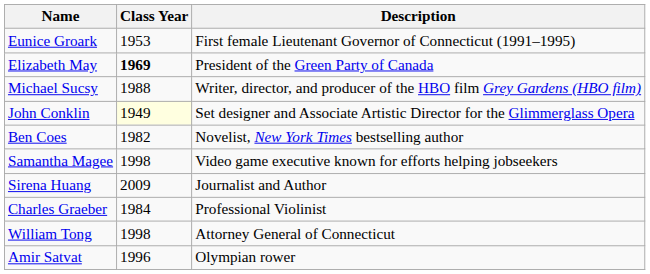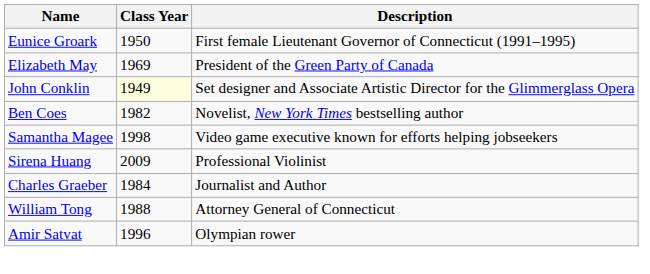Eunice Groark | Class Year: 1953 -> 1950
Elizabeth May | Class Year: bold -> normal
- row: Michael Sucsy | 1988 | Writer, director, and producer of the HBO film Grey Gardens (HBO film)
Sirena Huang | Description: Journalist and Author -> Professional Violinist
Charles Graeber | Description: Professional Violinist -> Journalist and Author
William Tong | Class Year: 1998 -> 1988
